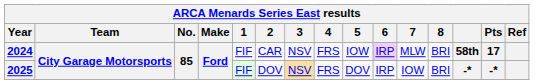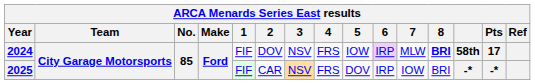2024 | 2: CAR -> DOV
2024 | 8: normal -> bold
2025 | 2: DOV -> CAR
